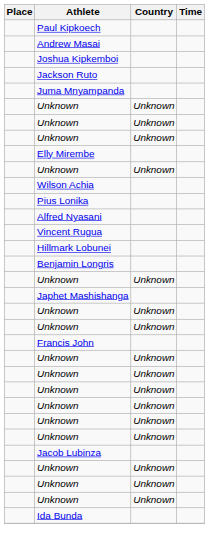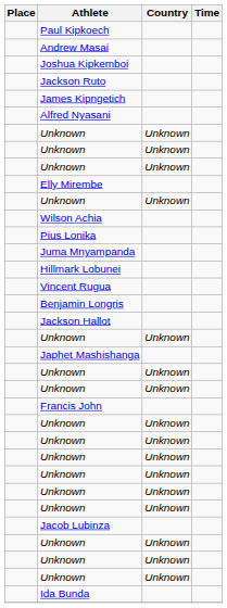+ row: James Kipngetich
rows swapped: Alfred Nyasani <-> Juma Mnyampanda
rows swapped: Vincent Rugua <-> Hillmark Lobunei
+ row: Jackson Hallot
